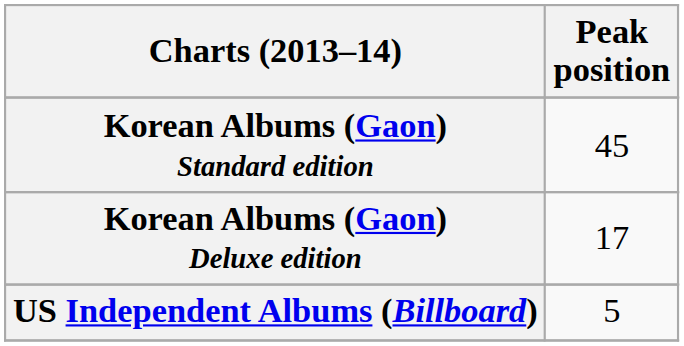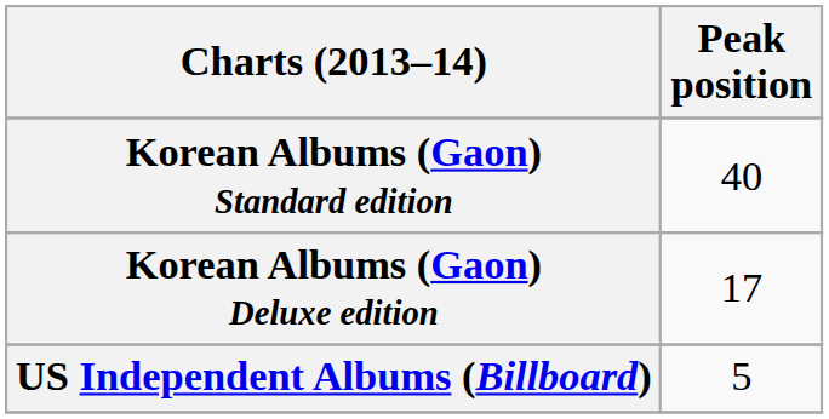Korean Albums (Gaon) Standard edition | Peak position: 45 -> 40
